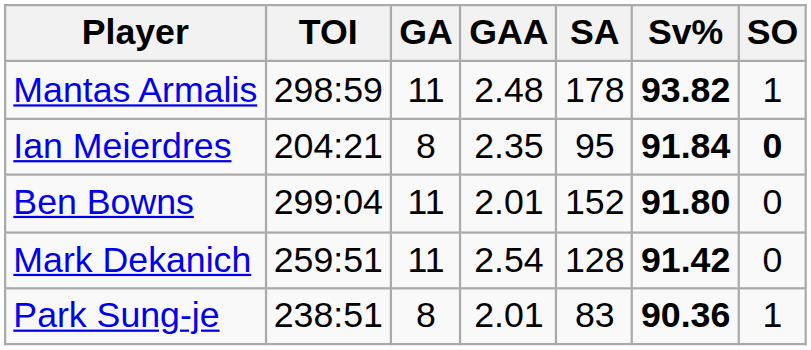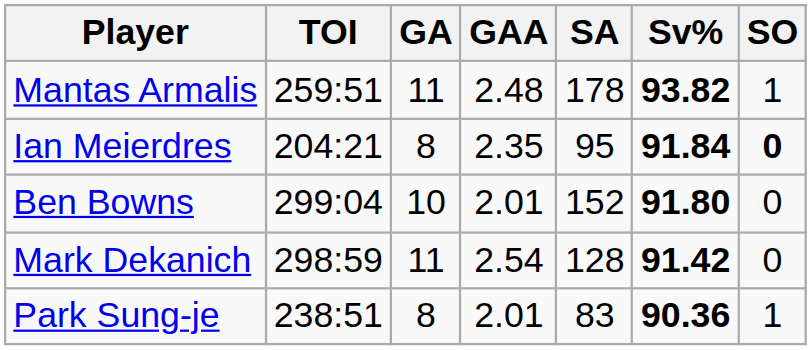Mantas Armalis | TOI: 298:59 -> 259:51
Ben Bowns | GA: 11 -> 10
Mark Dekanich | TOI: 259:51 -> 298:59
